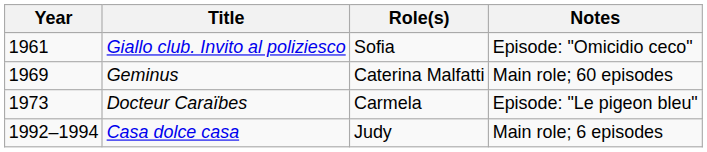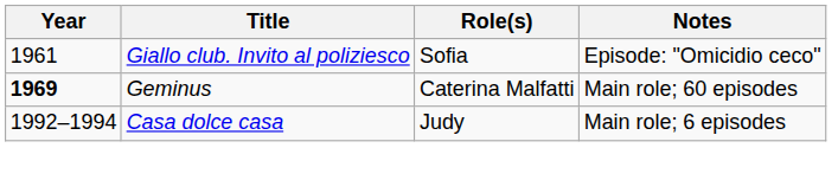Geminus | Year: normal -> bold
- row: 1973 | Docteur Caraïbes | Carmela | Episode: "Le pigeon bleu"
